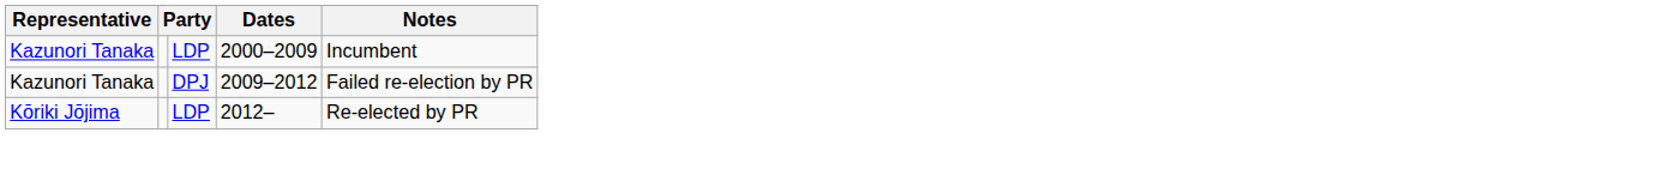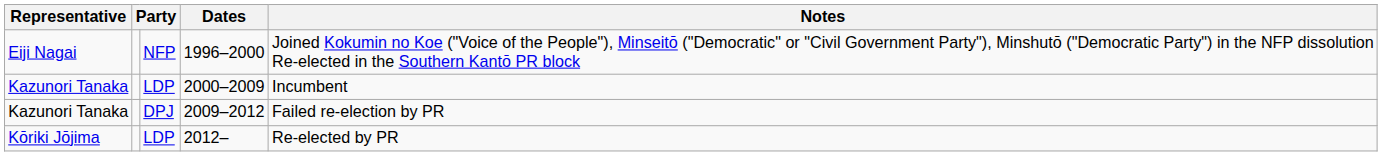+ row: Eiji Nagai | NFP | 1996–2000 | Joined Kokumin no Koe ("Voice of the People"), Minseitō ("Democratic" or "Civil Government Party"), Minshutō ("Democratic Party") in the NFP dissolution Re-elected in the Southern Kantō PR block
